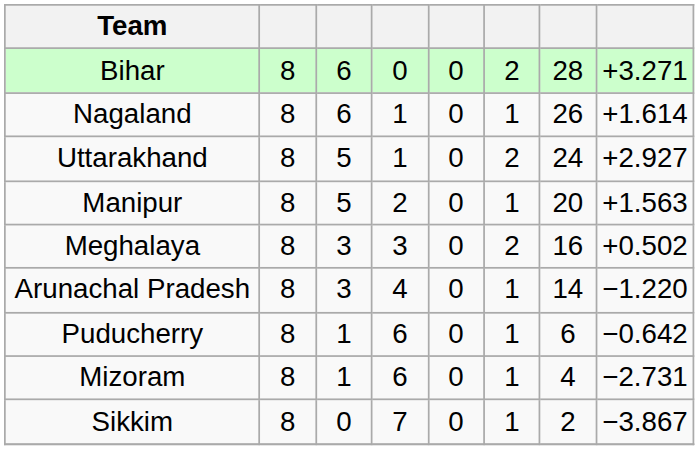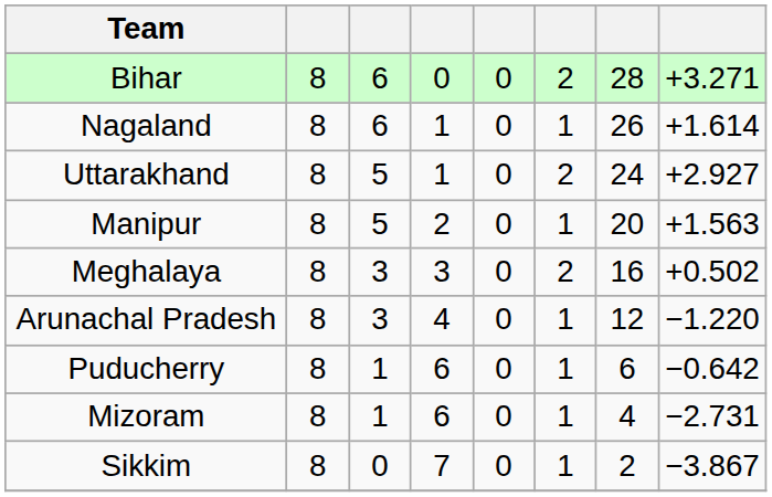Arunachal Pradesh | column 7: 14 -> 12
